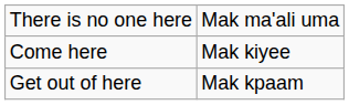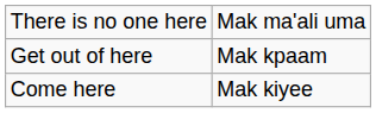rows swapped: Get out of here <-> Come here
